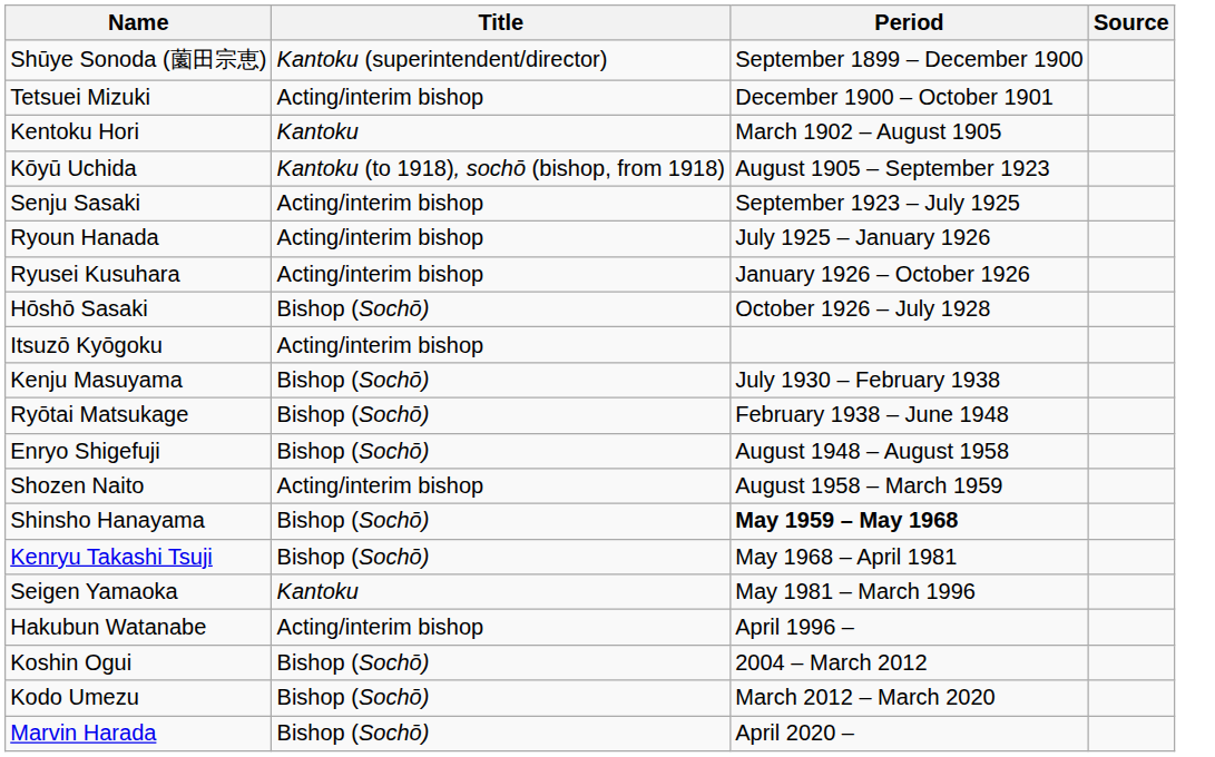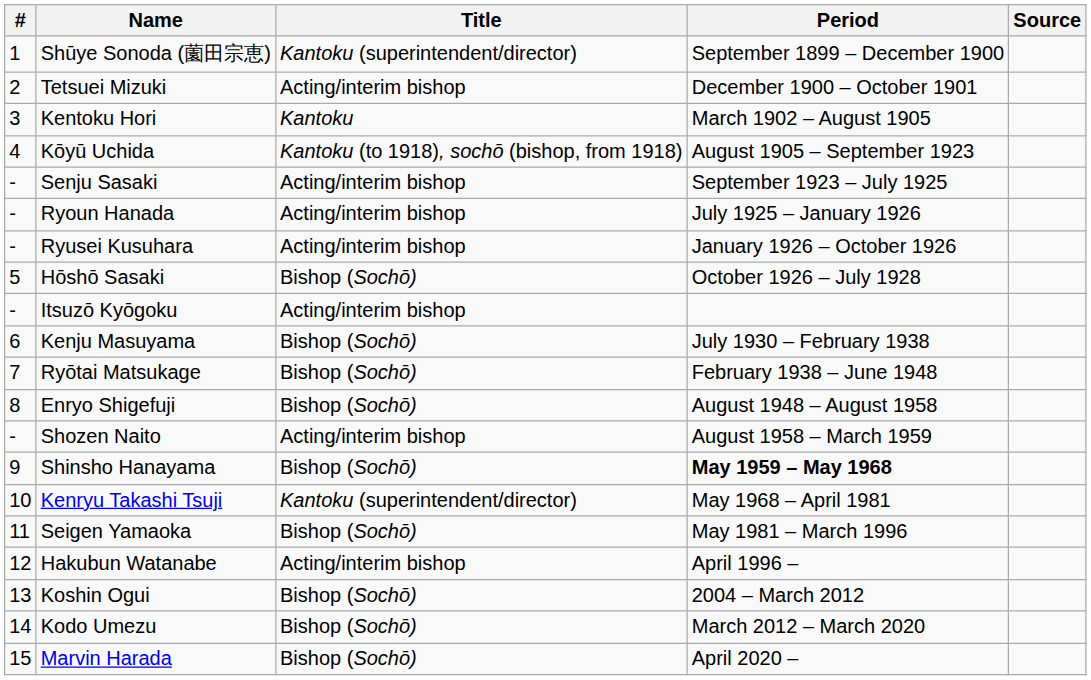+ column: # | 1 | 2 | 3 | 4 | - | - | - | 5 | - | 6 | 7 | 8 | - | 9 | 10 | 11 | 12 | 13 | 14 | 15
Kenryu Takashi Tsuji | Title: Bishop (Sochō) -> Kantoku (superintendent/director)
Seigen Yamaoka | Title: Kantoku -> Bishop (Sochō)
